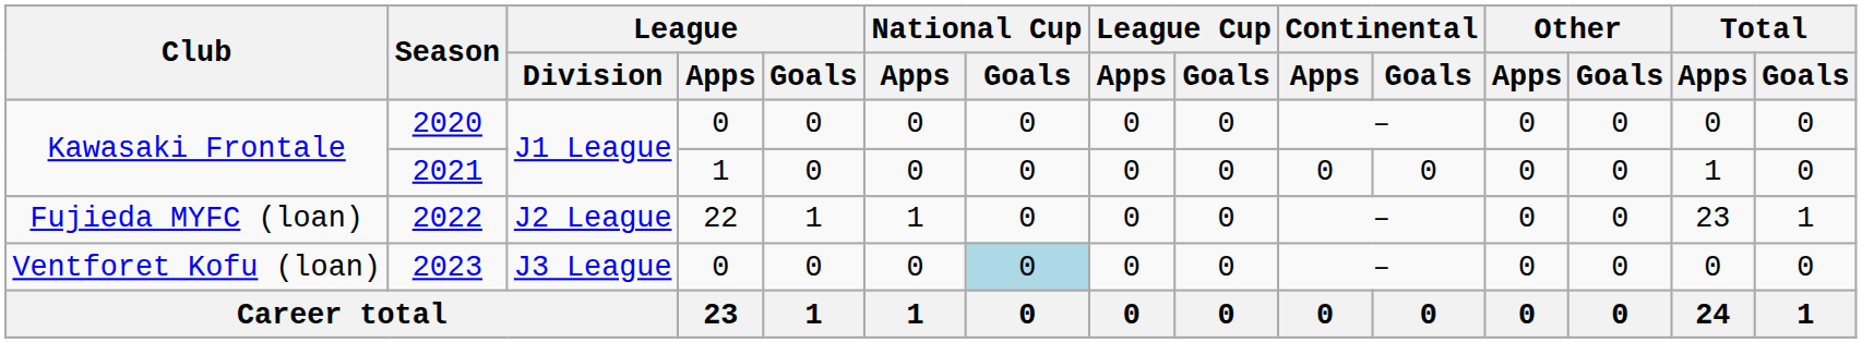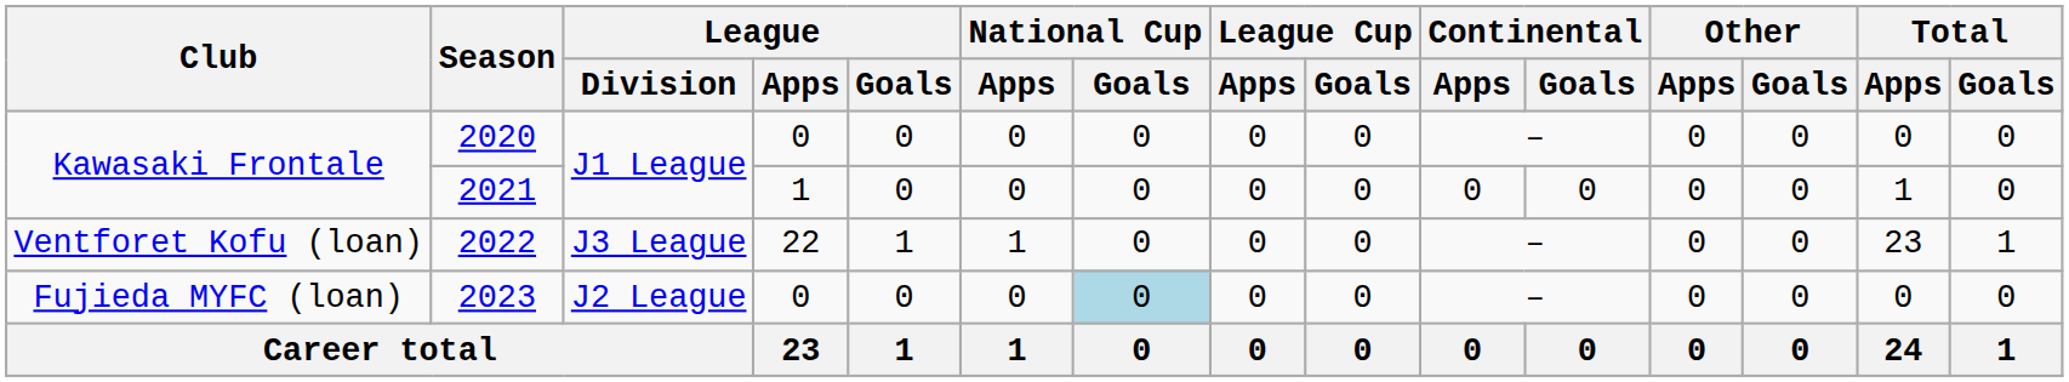2022 | Club: Fujieda MYFC (loan) -> Ventforet Kofu (loan)
2022 | League / Division: J2 League -> J3 League
2023 | Club: Ventforet Kofu (loan) -> Fujieda MYFC (loan)
2023 | League / Division: J3 League -> J2 League
